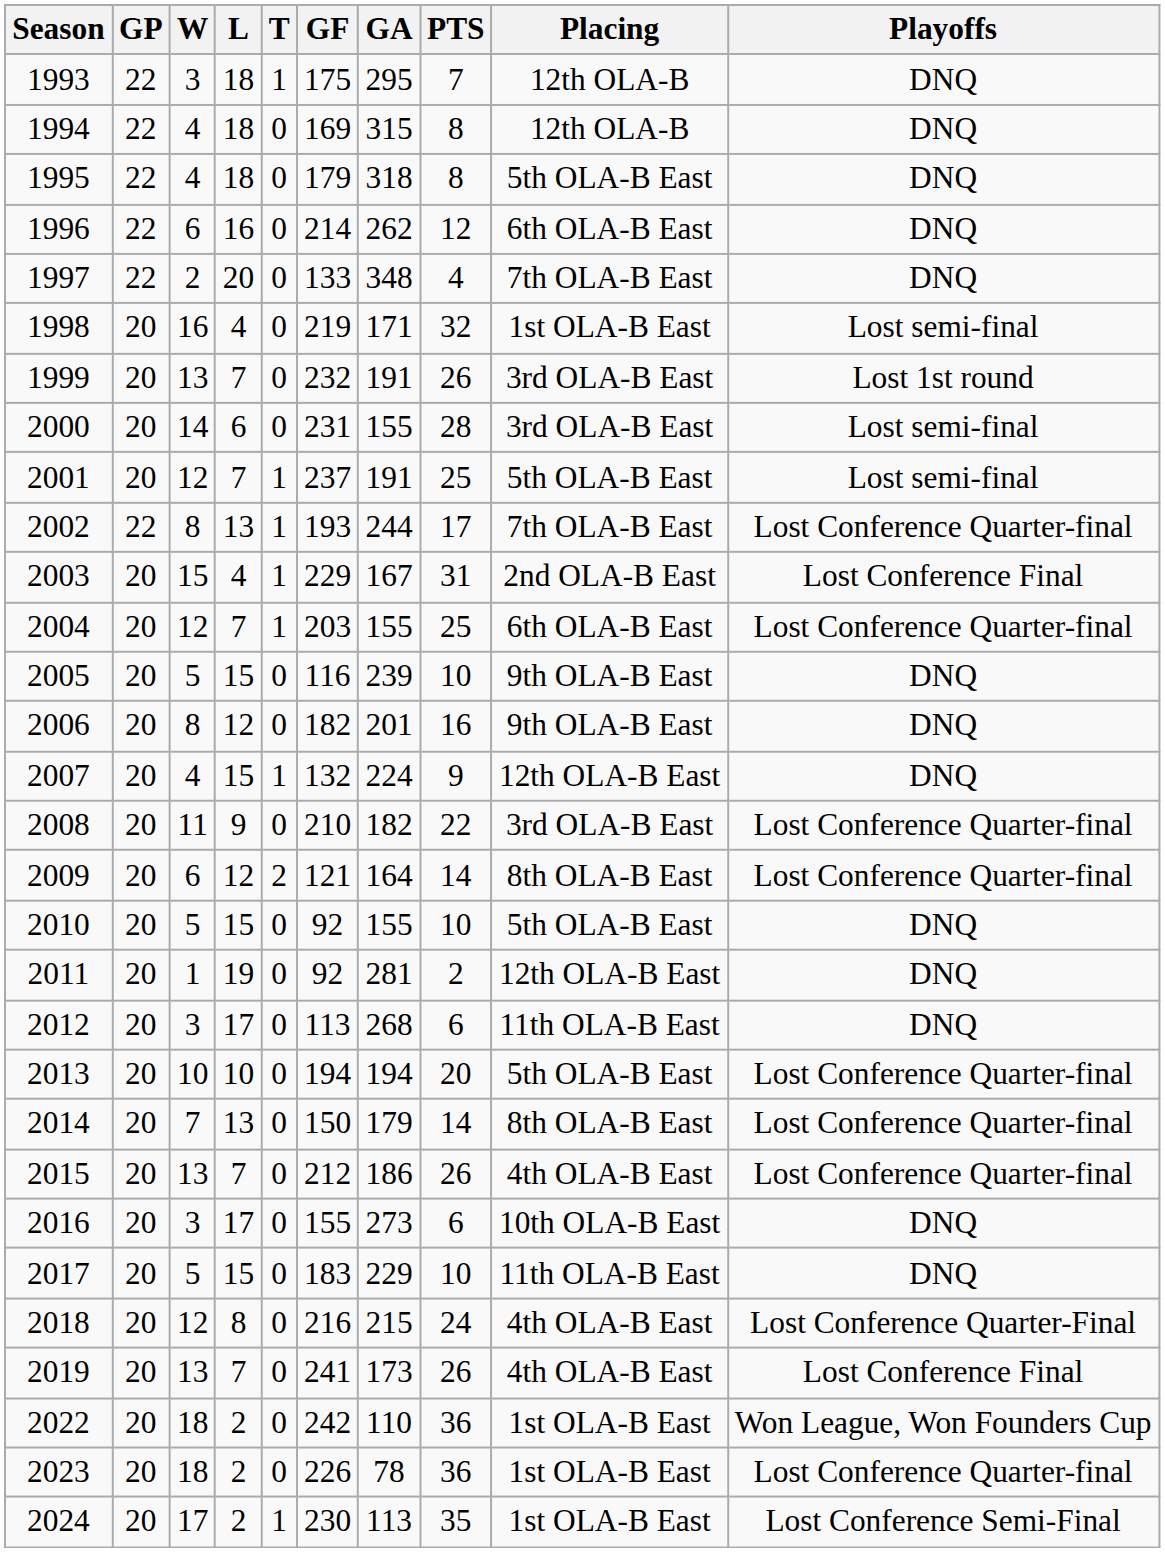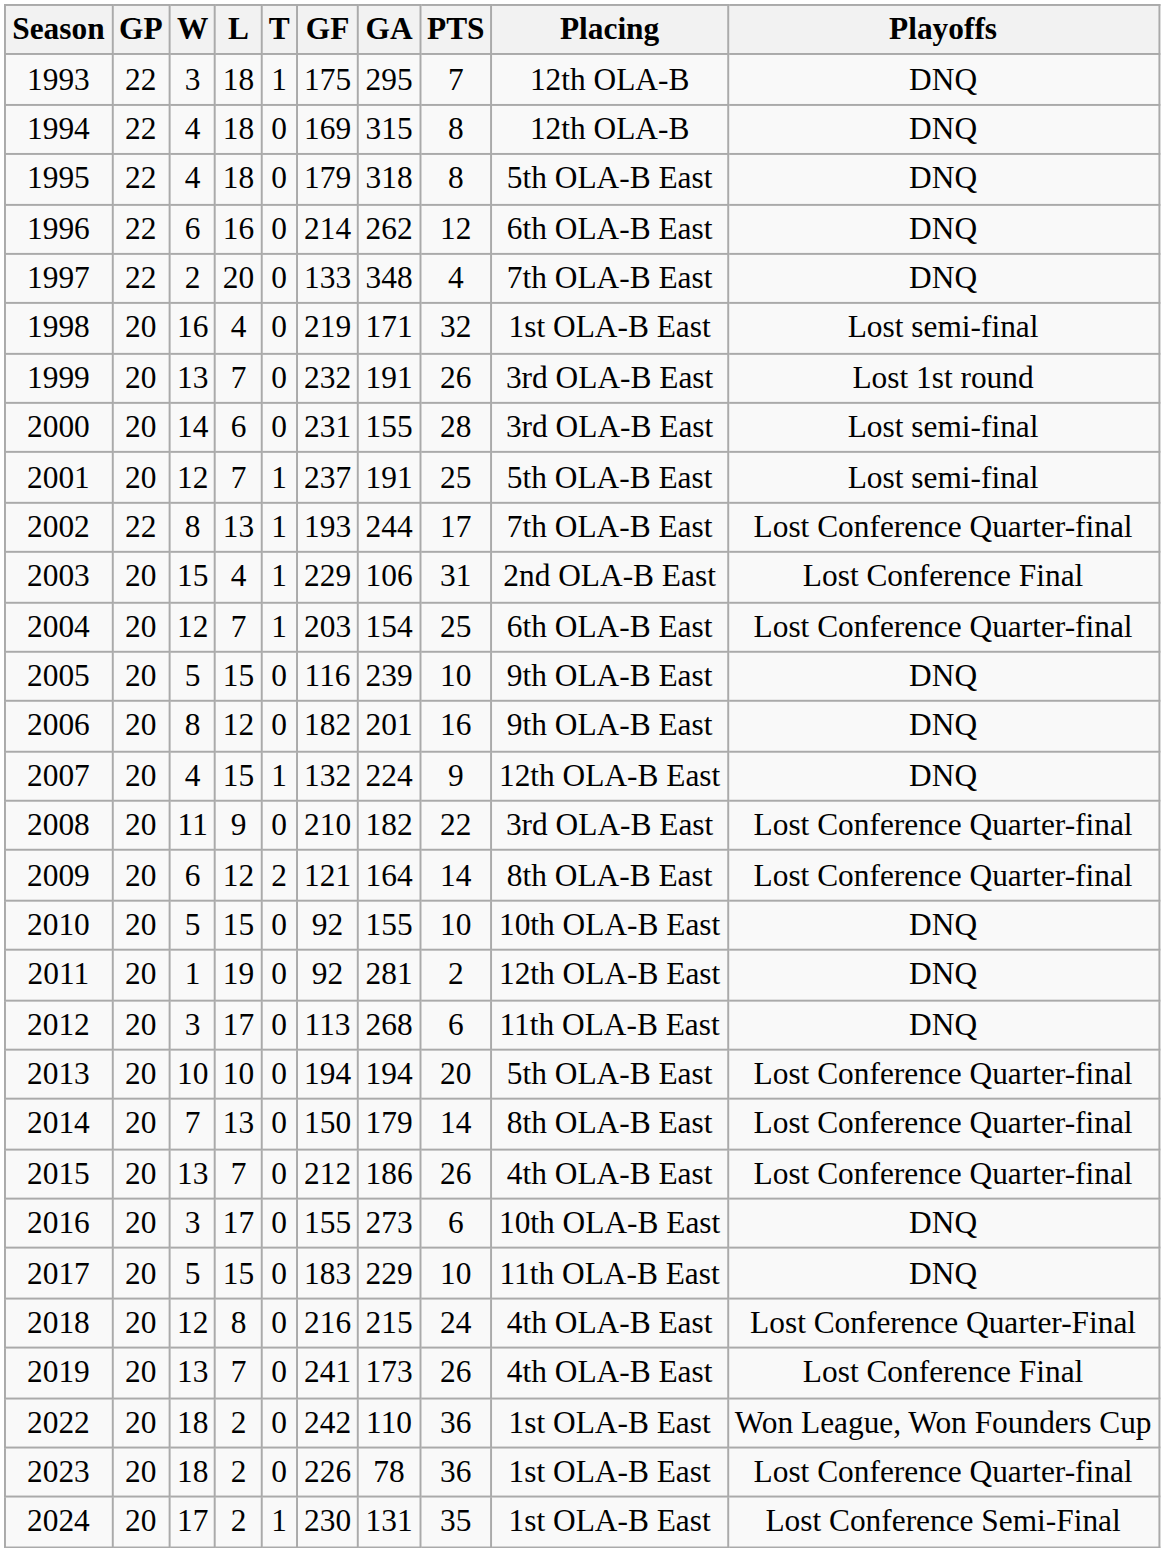2003 | GA: 167 -> 106
2004 | GA: 155 -> 154
2010 | Placing: 5th OLA-B East -> 10th OLA-B East
2024 | GA: 113 -> 131
